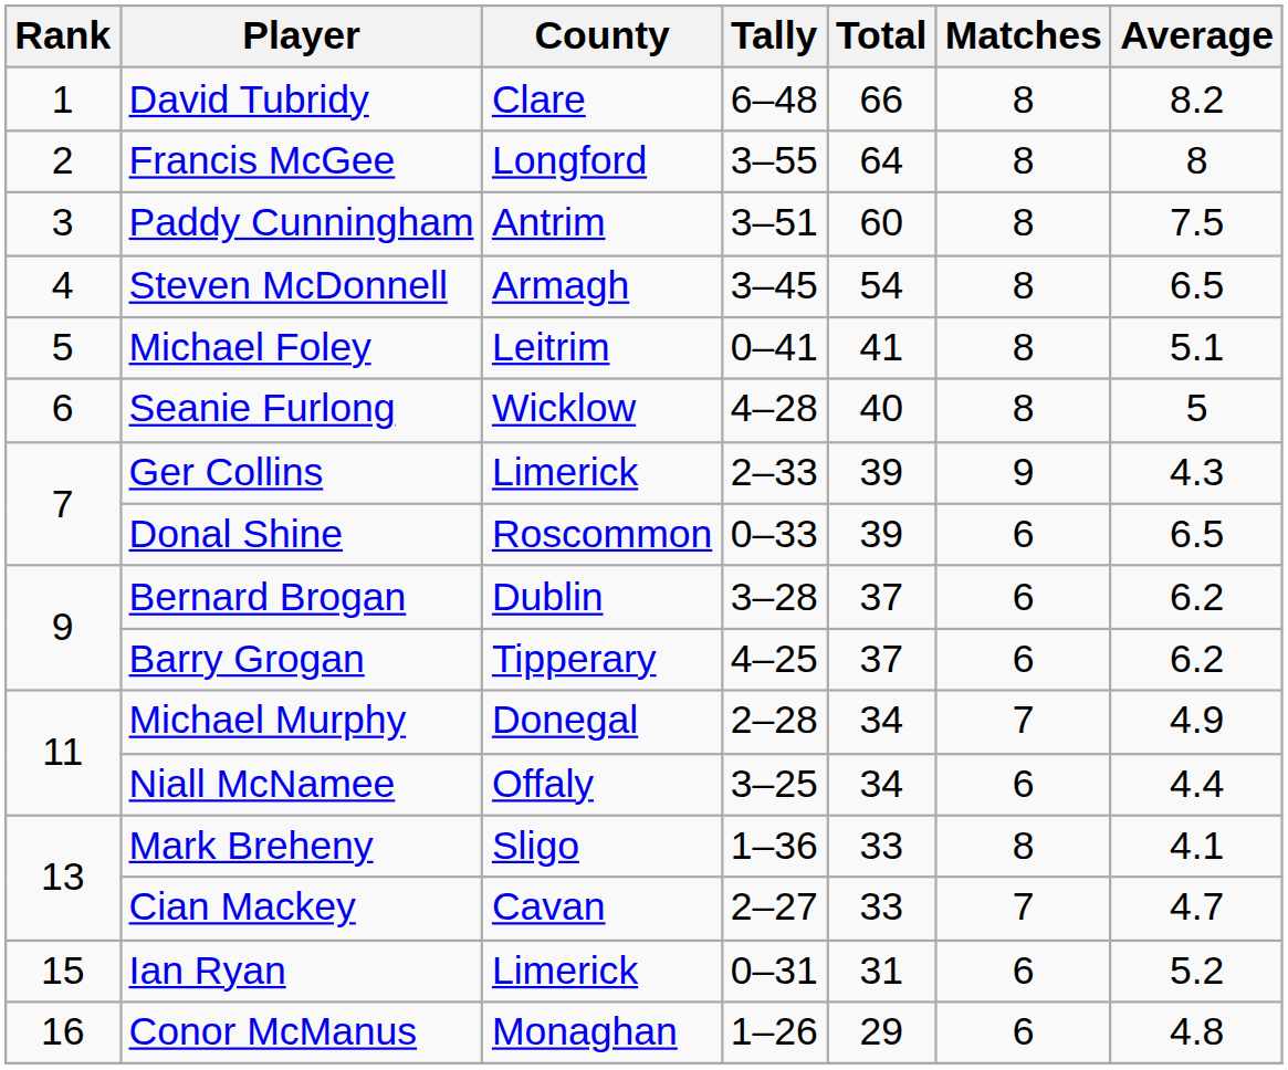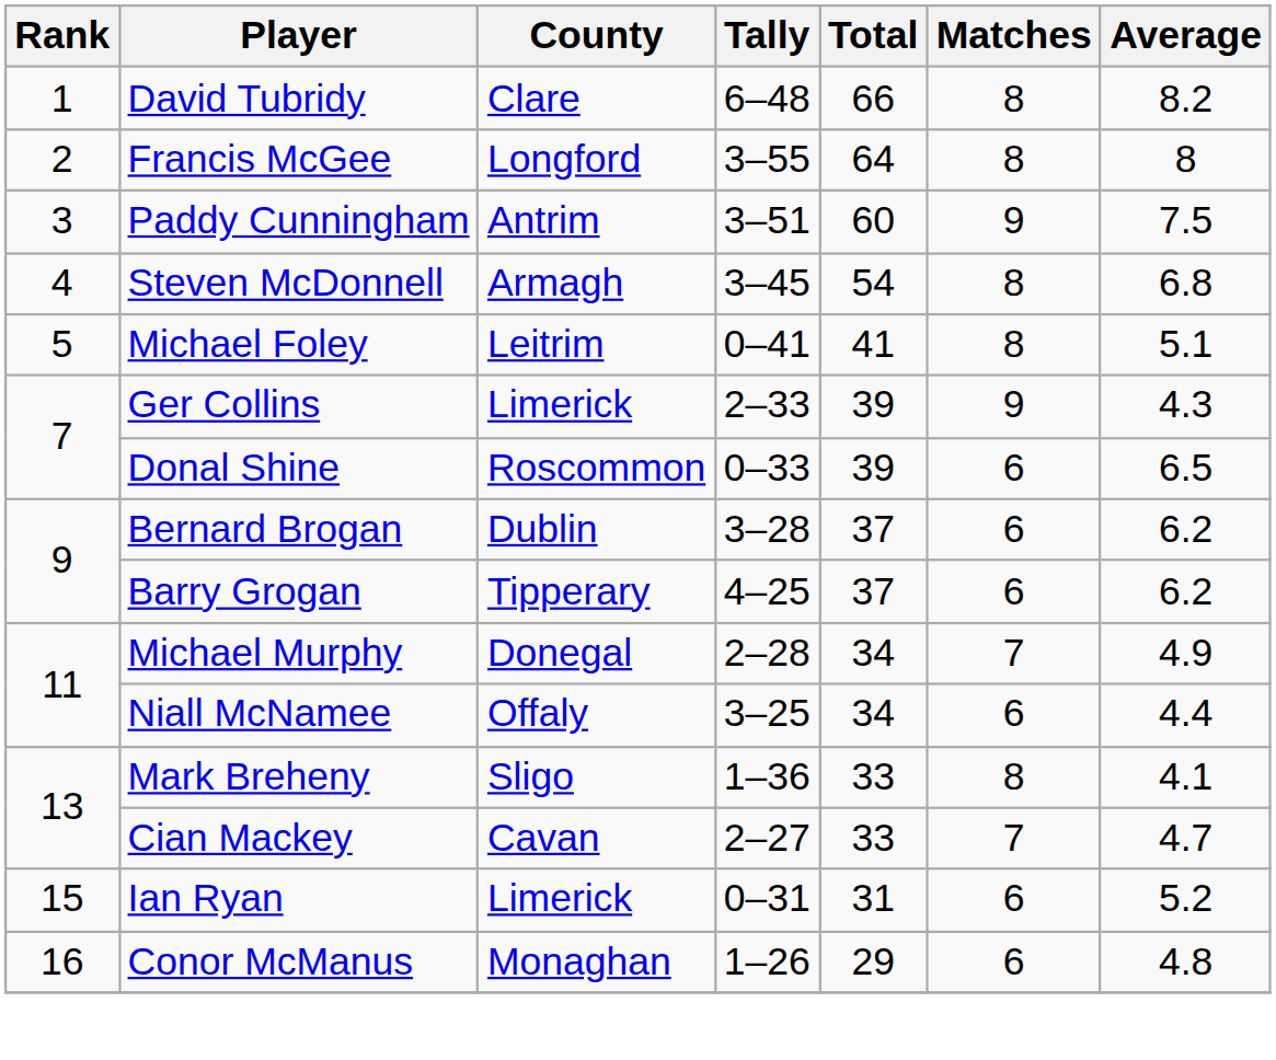Paddy Cunningham | Matches: 8 -> 9
Steven McDonnell | Average: 6.5 -> 6.8
- row: 6 | Seanie Furlong | Wicklow | 4–28 | 40 | 8 | 5
